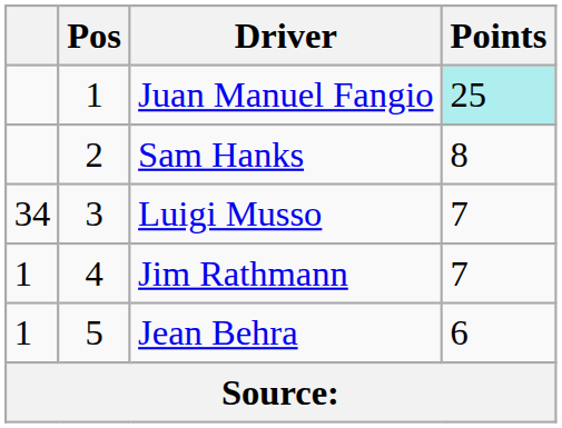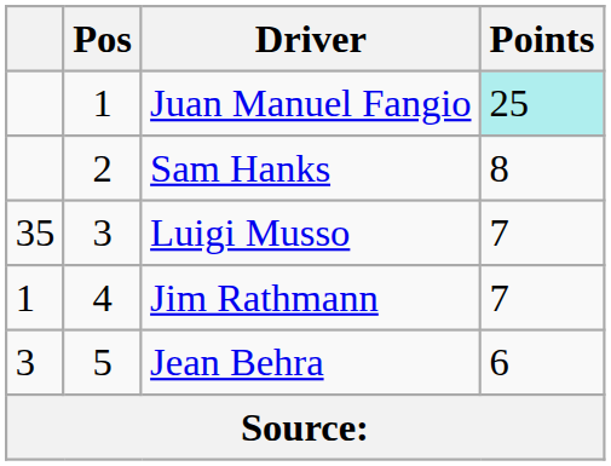Luigi Musso | column 1: 34 -> 35
Jean Behra | column 1: 1 -> 3
